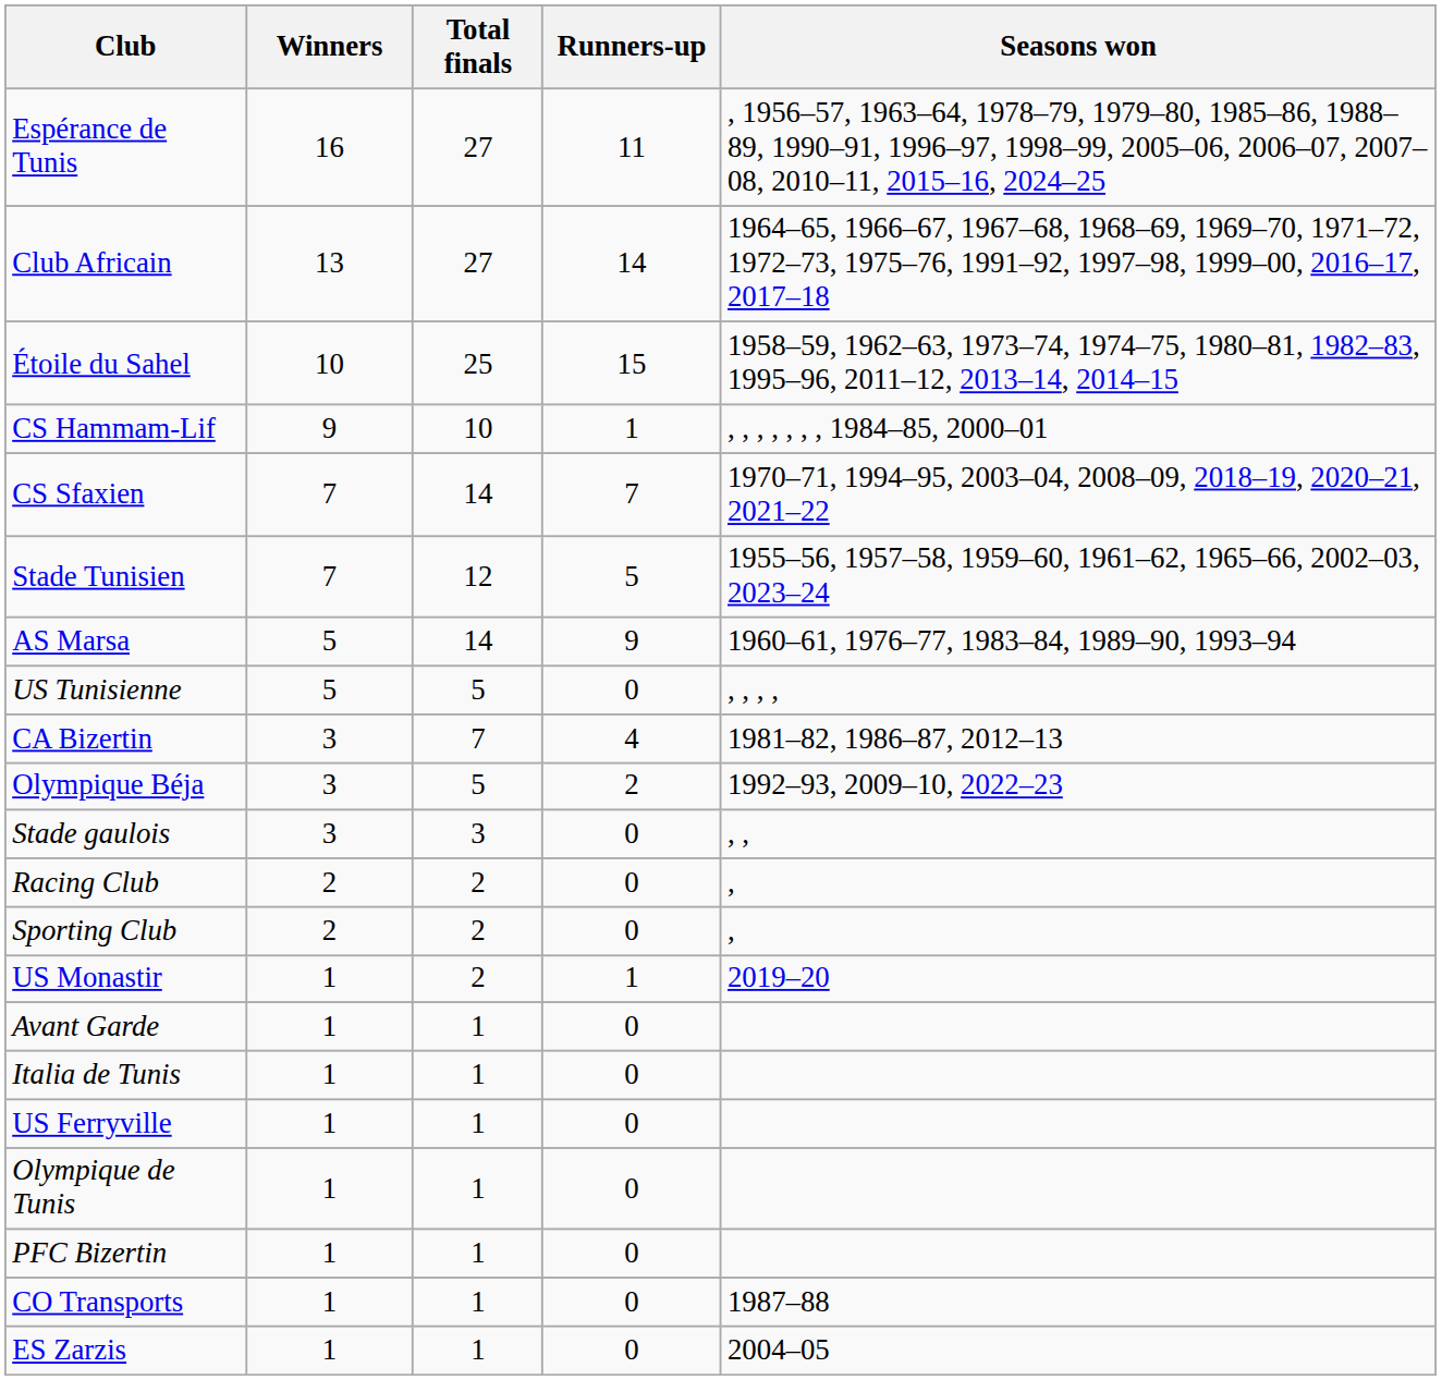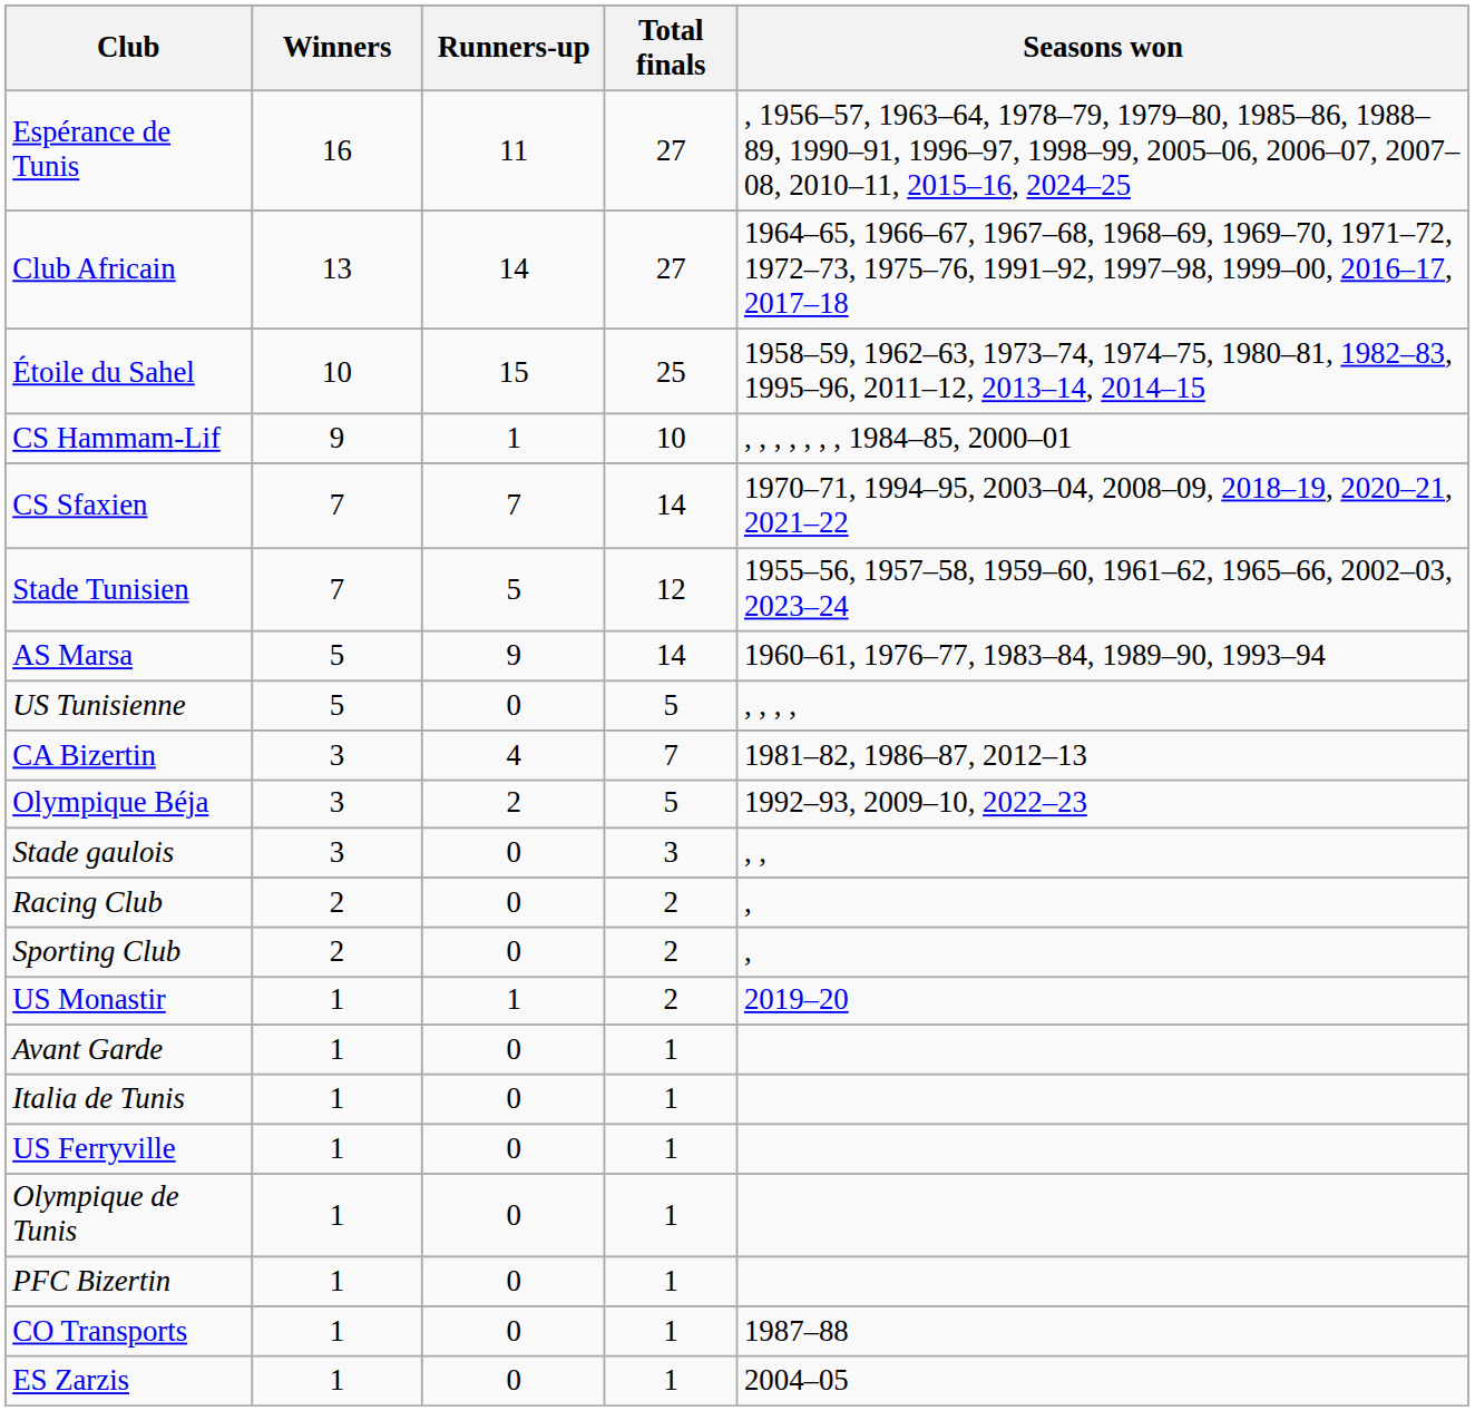columns swapped: Runners-up <-> Total finals
